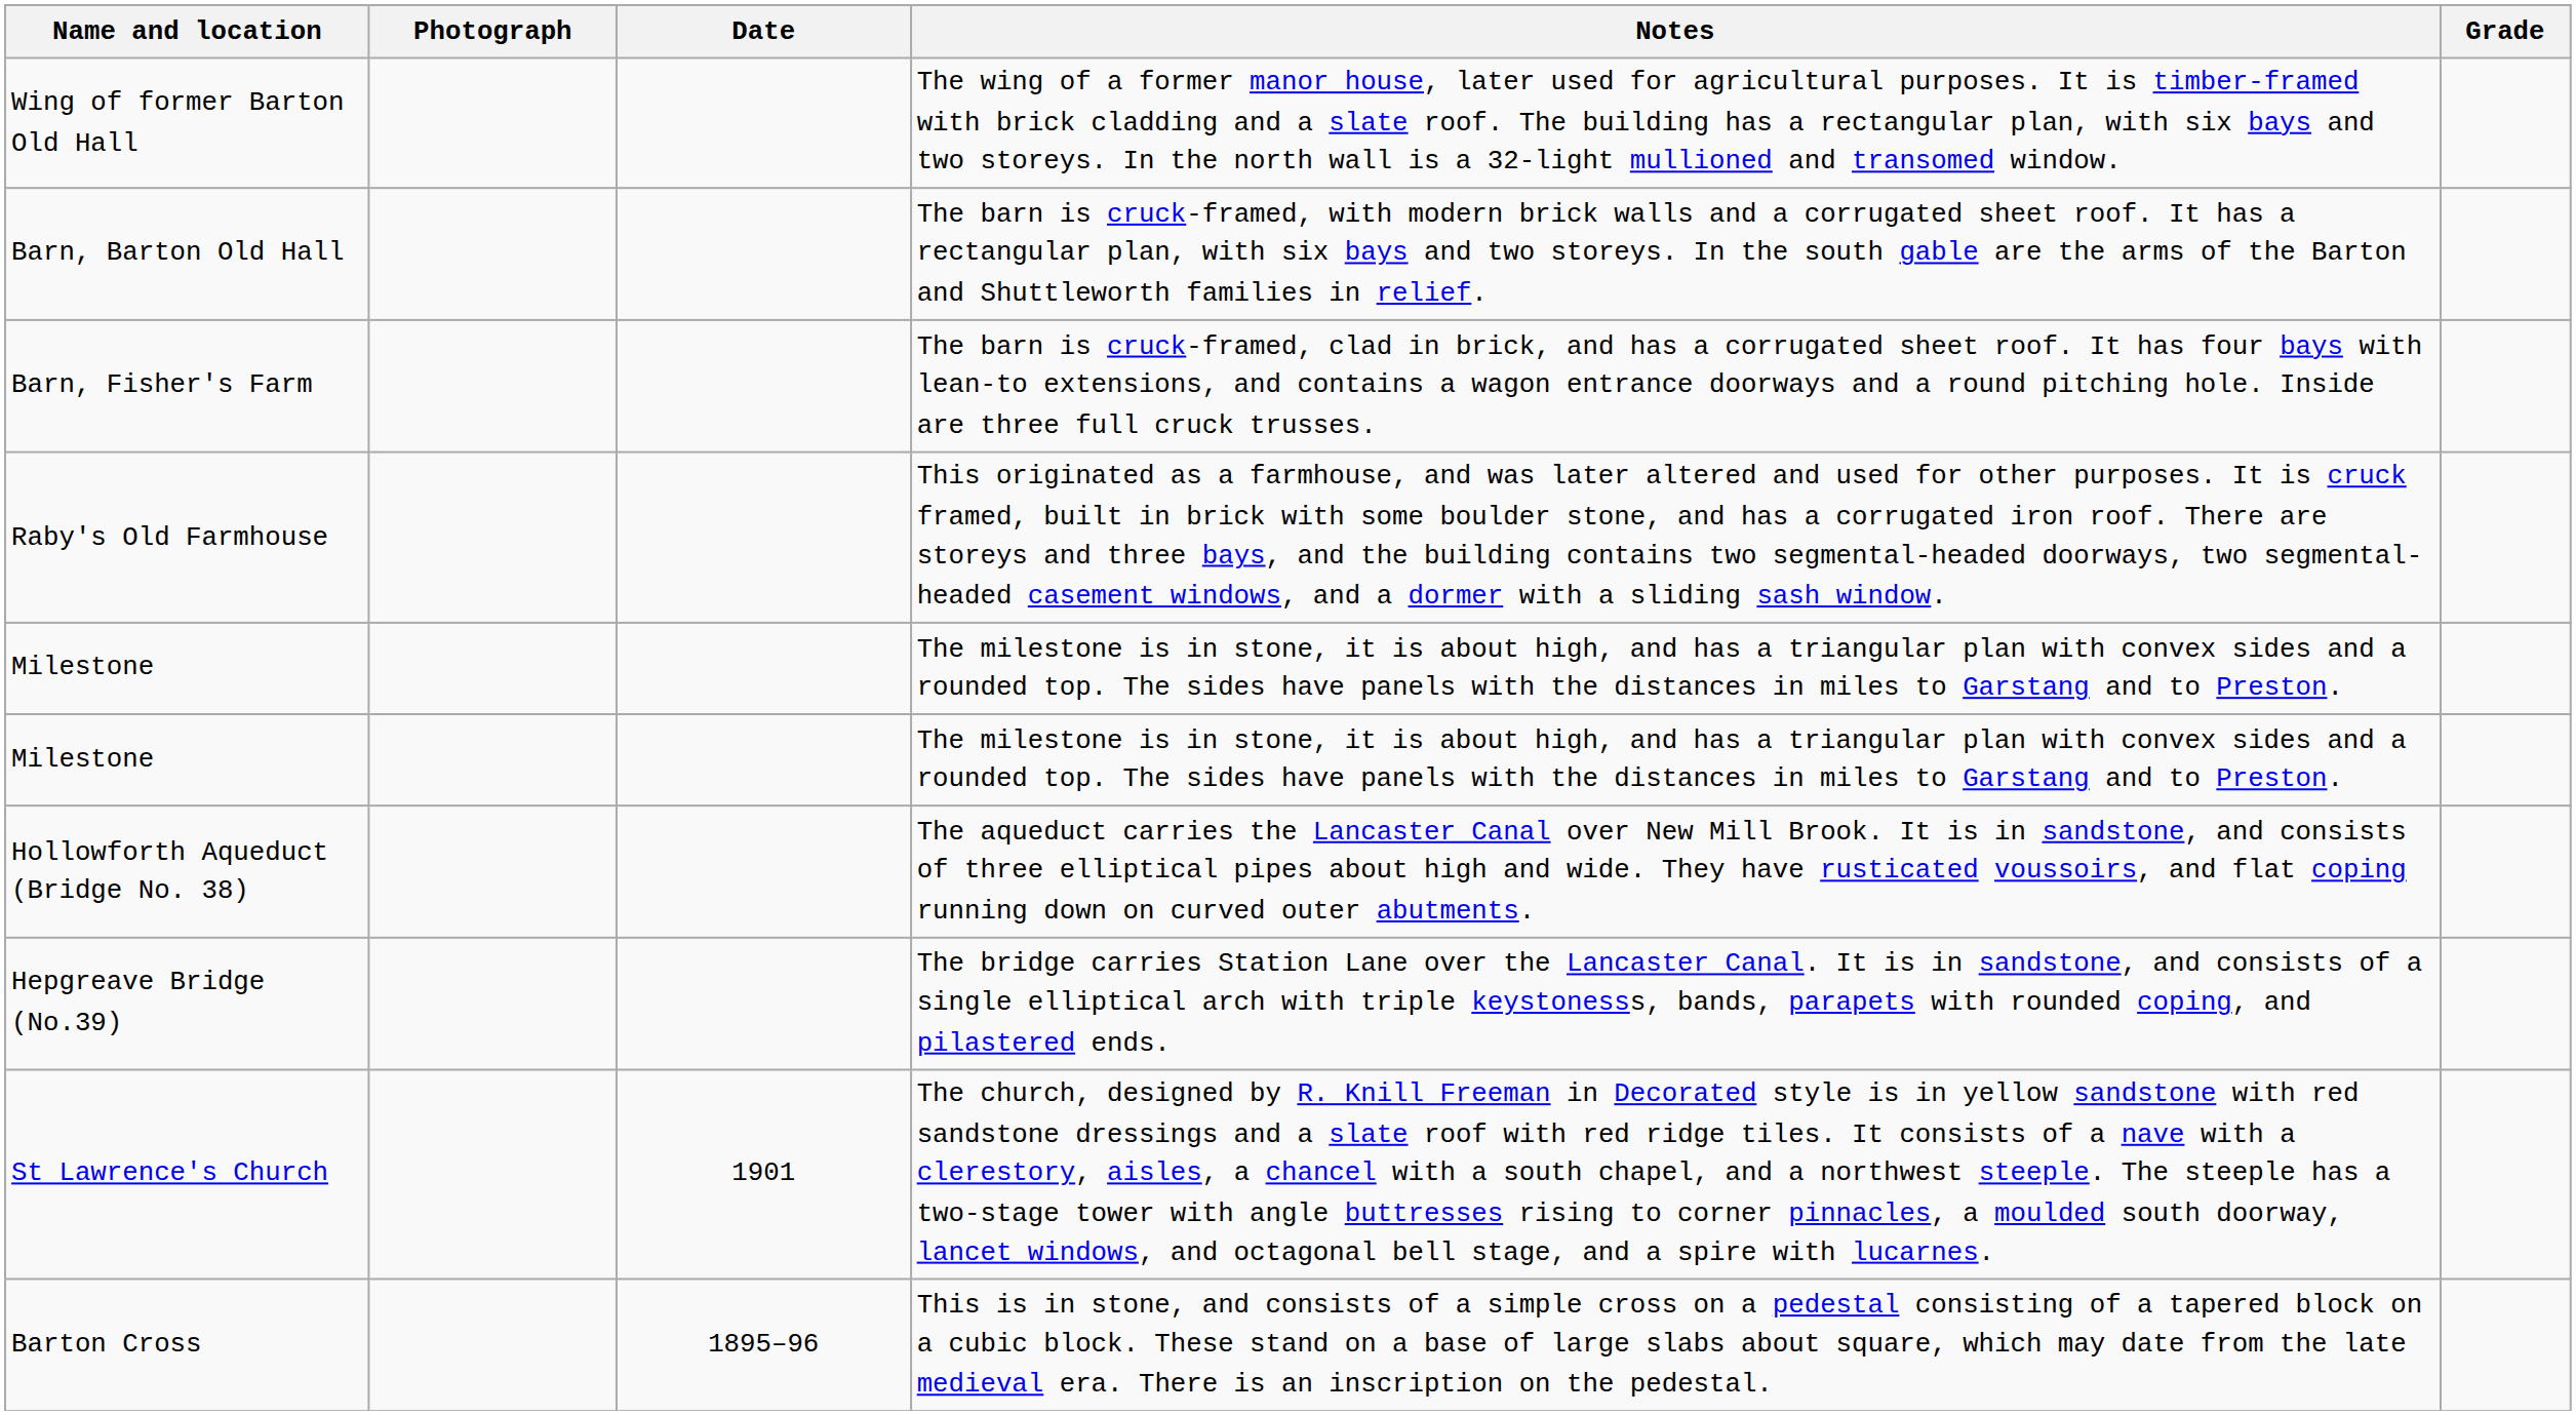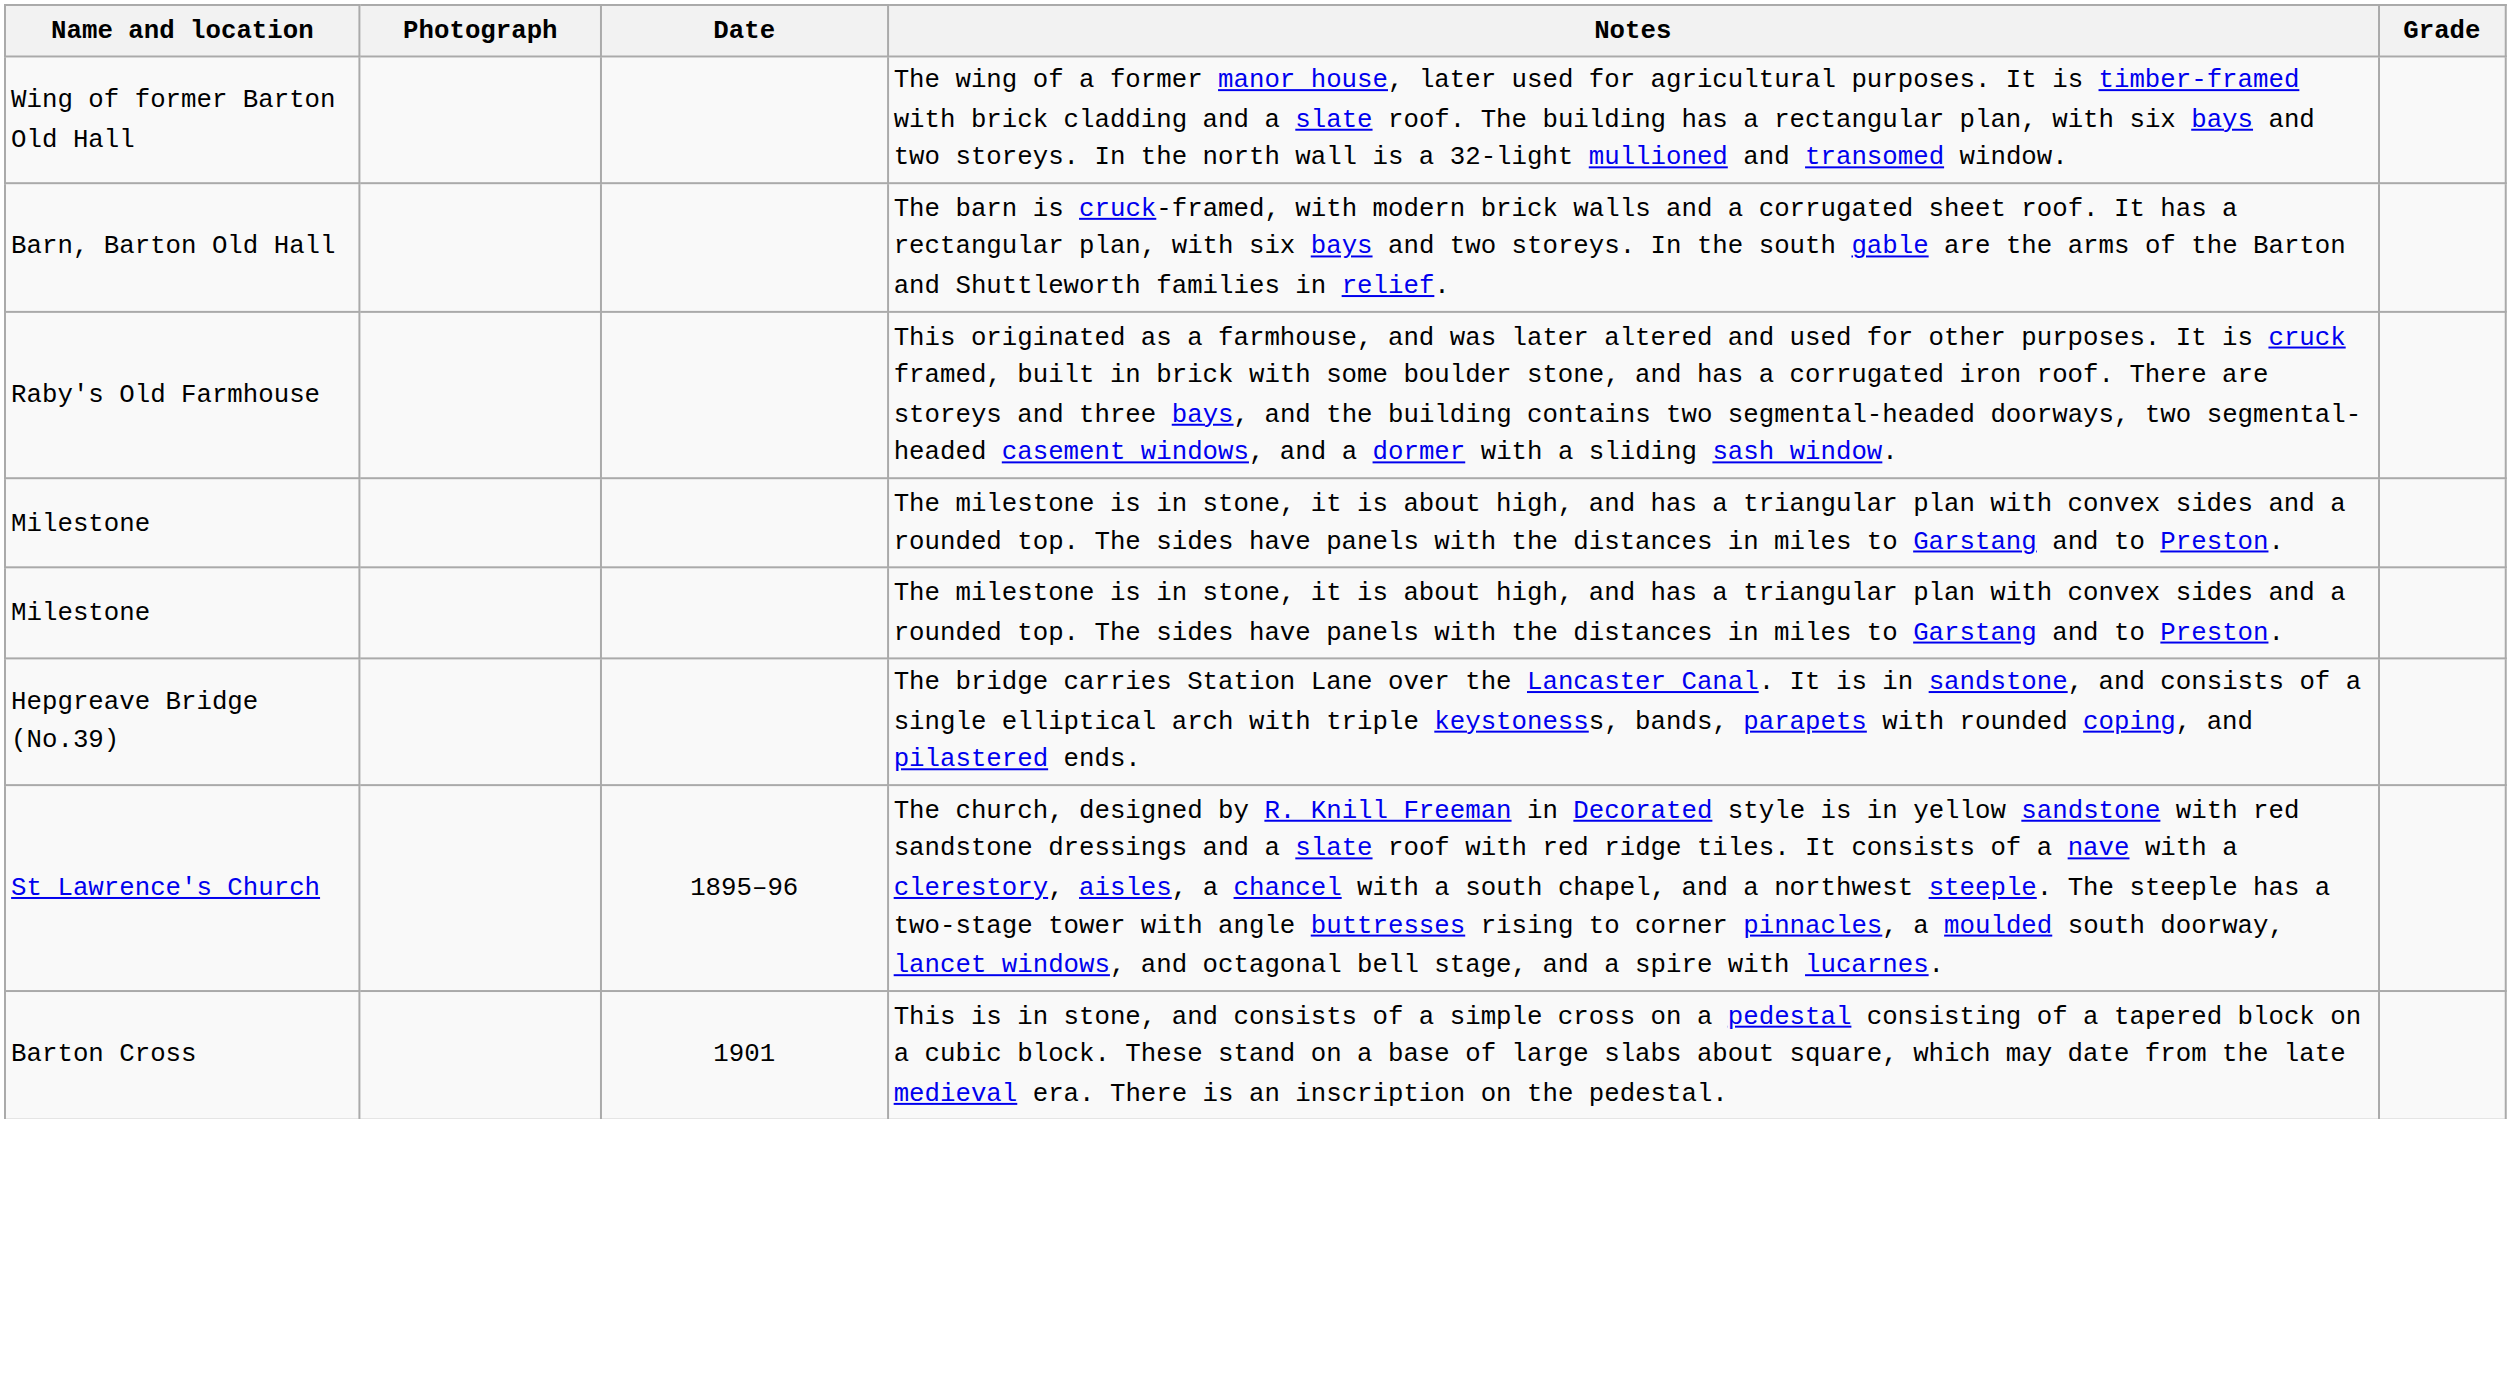- row: Barn, Fisher's Farm | The barn is cruck-framed, clad in brick, and has a corrugated sheet roof. It has four bays with lean-to extensions, and contains a wagon entrance doorways and a round pitching hole. Inside are three full cruck trusses.
- row: Hollowforth Aqueduct (Bridge No. 38) | The aqueduct carries the Lancaster Canal over New Mill Brook. It is in sandstone, and consists of three elliptical pipes about high and wide. They have rusticated voussoirs, and flat coping running down on curved outer abutments.
St Lawrence's Church | Date: 1901 -> 1895–96
Barton Cross | Date: 1895–96 -> 1901
